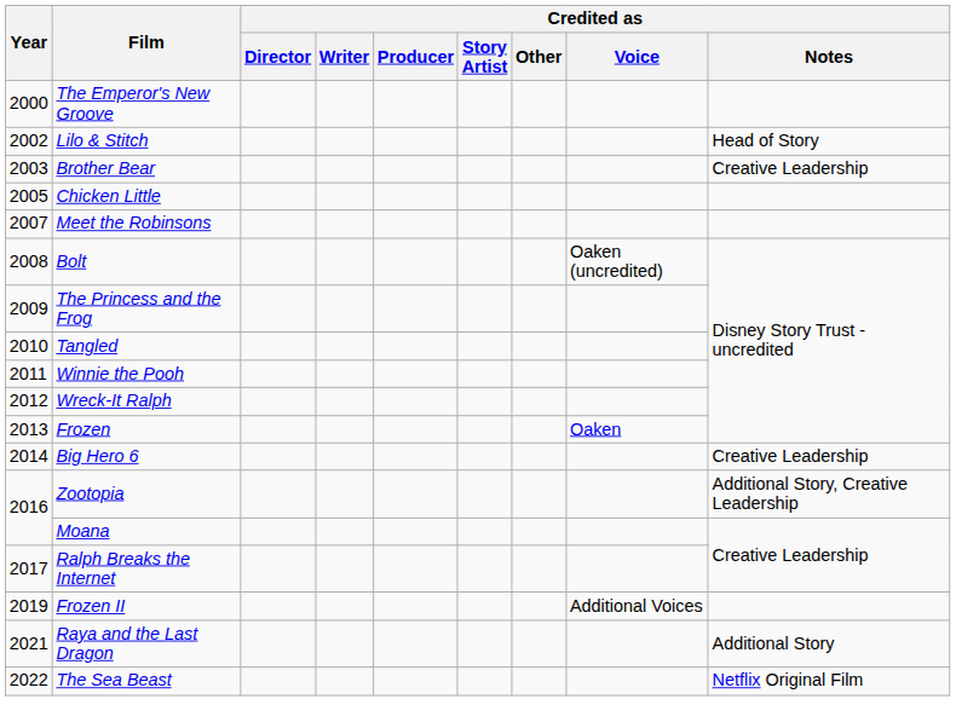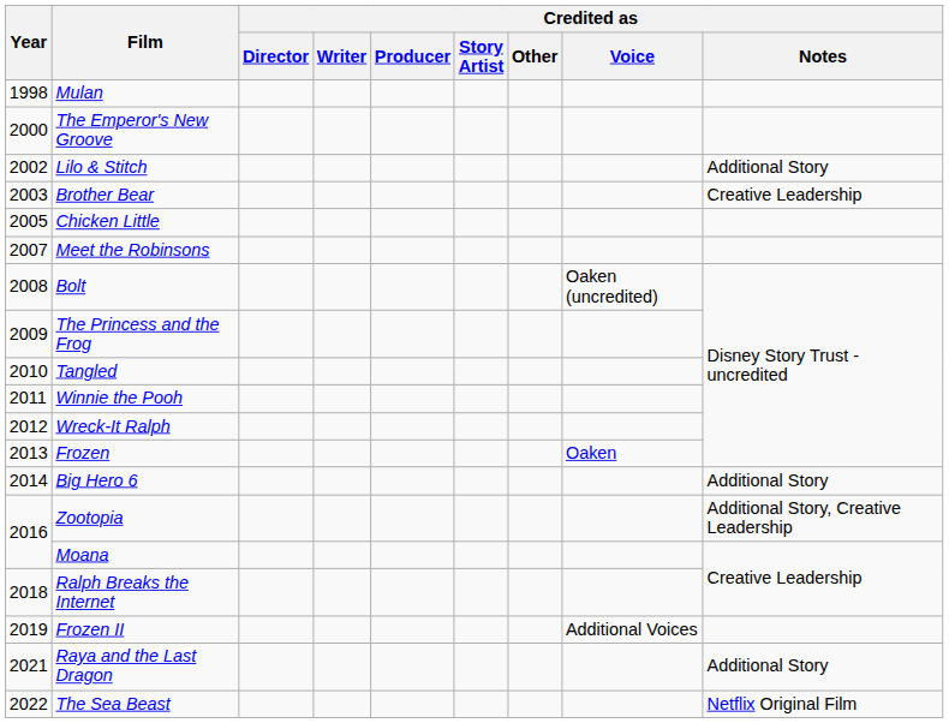+ row: 1998 | Mulan
Lilo & Stitch | Credited as / Notes: Head of Story -> Additional Story
Big Hero 6 | Credited as / Notes: Creative Leadership -> Additional Story
Ralph Breaks the Internet | Year: 2017 -> 2018
